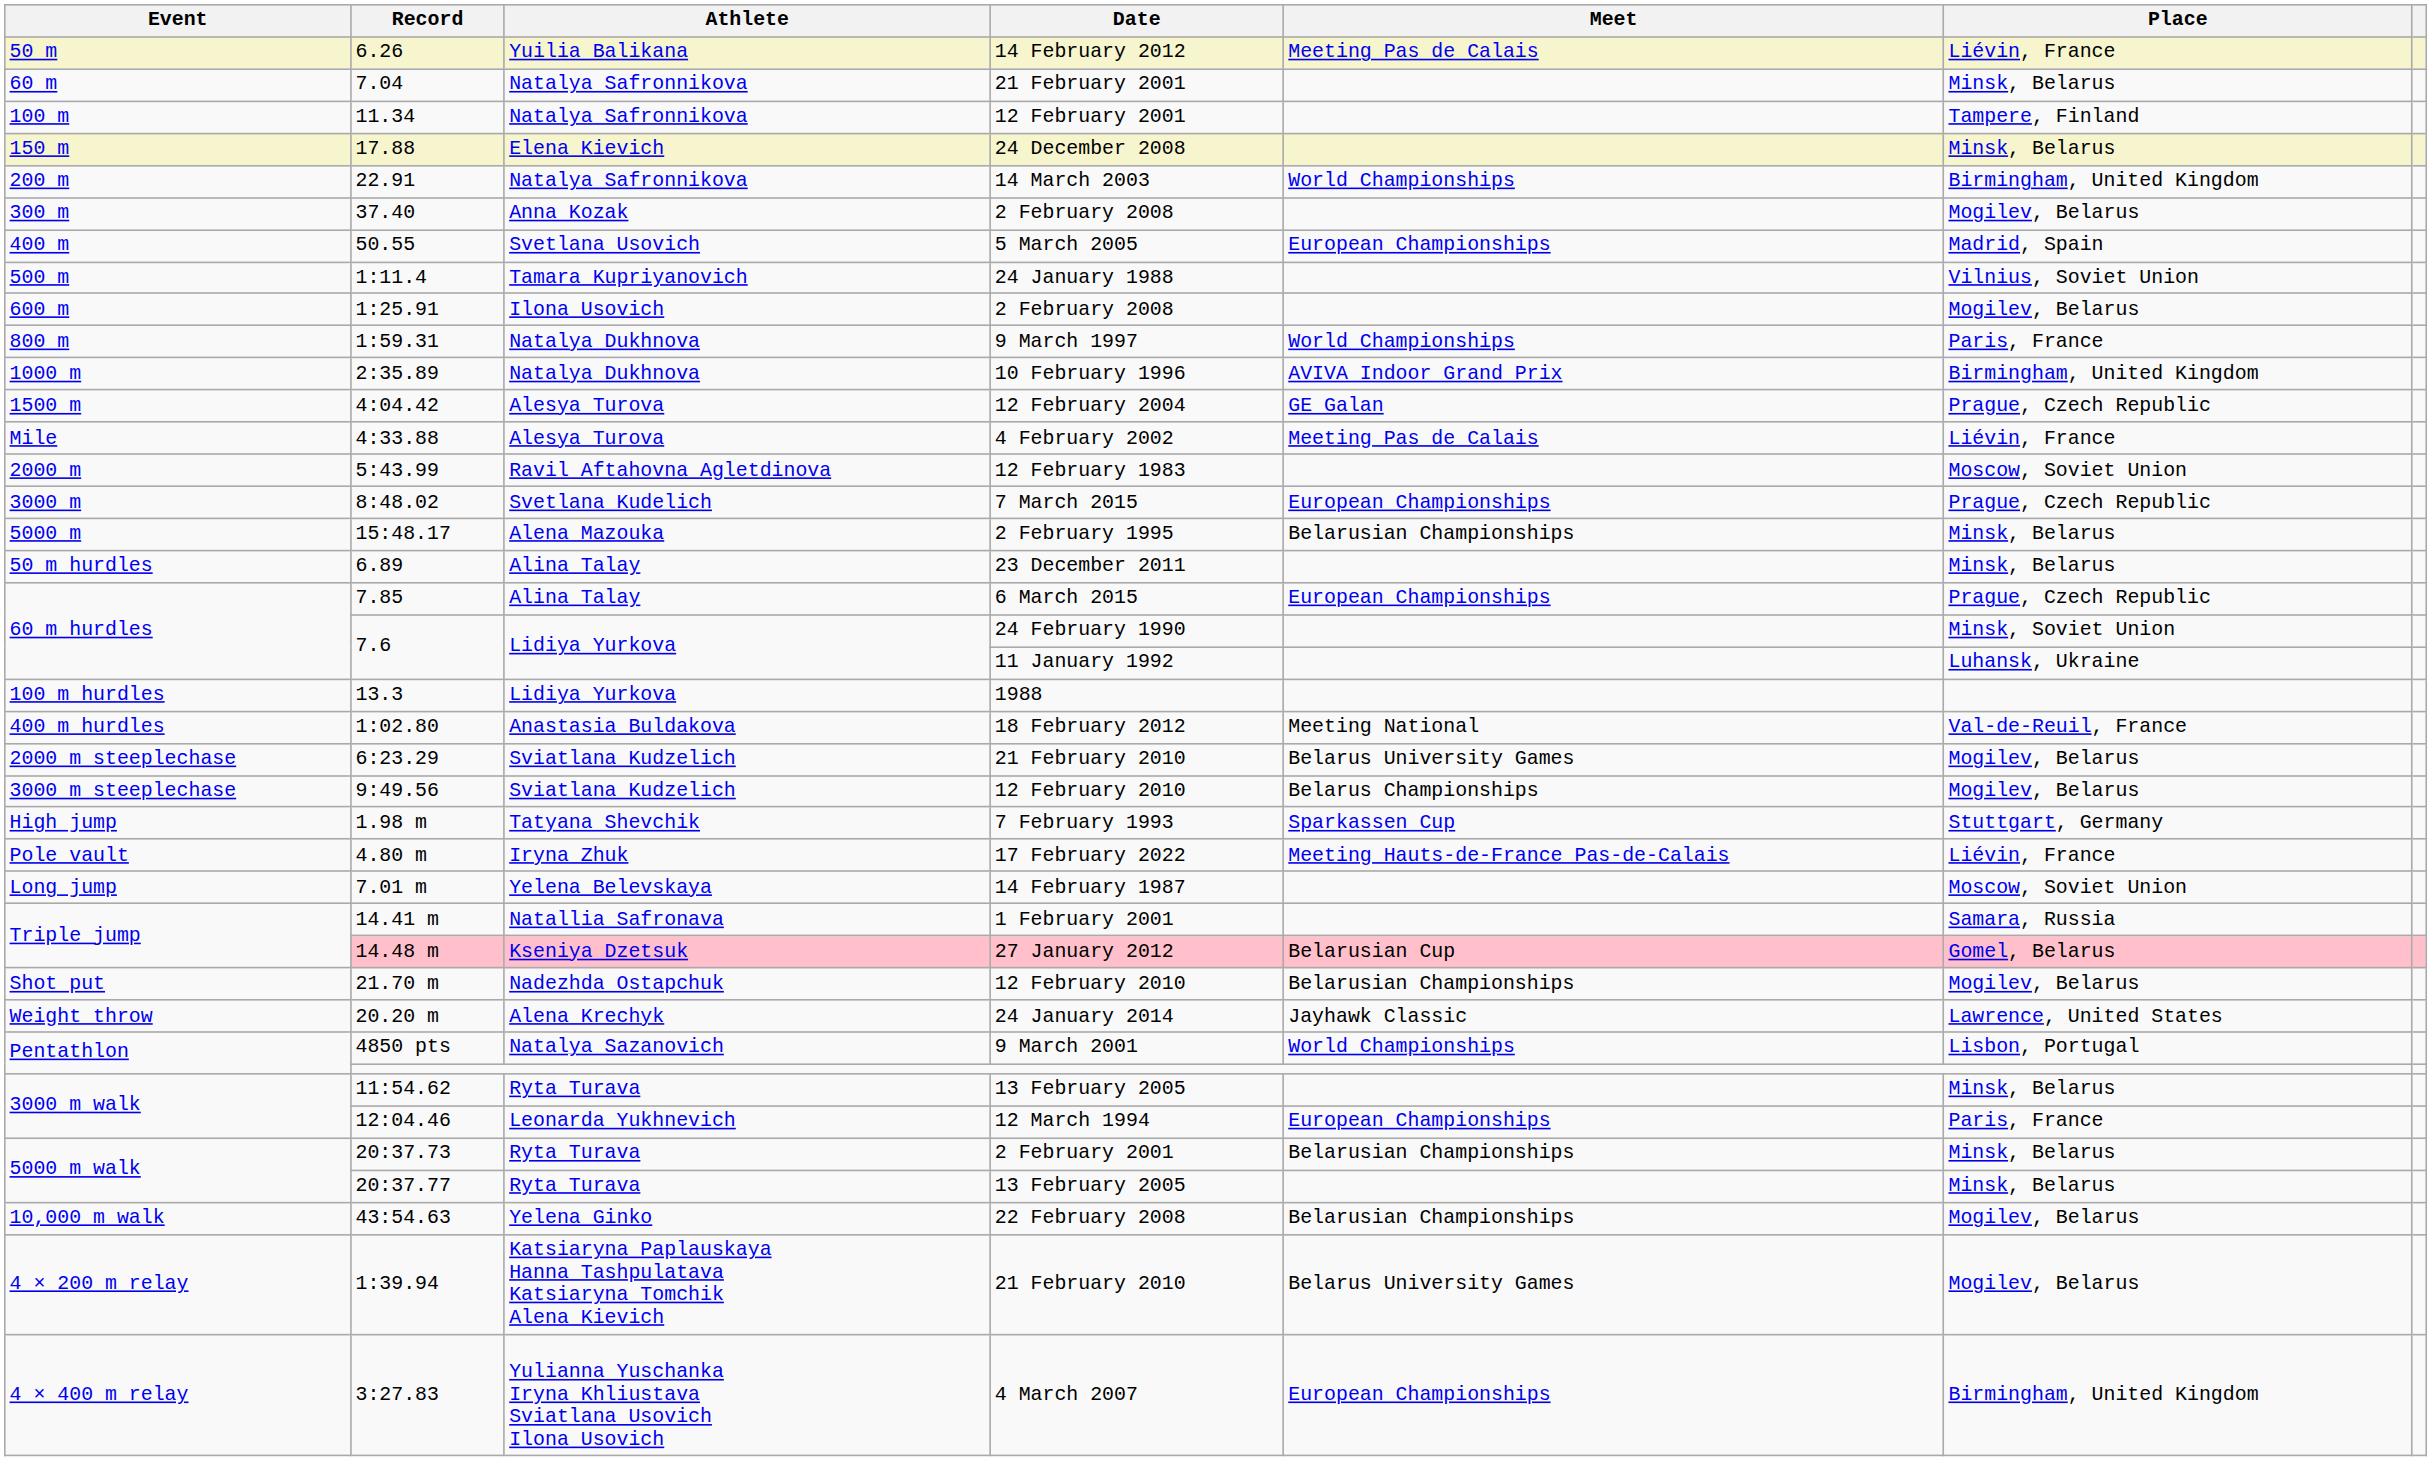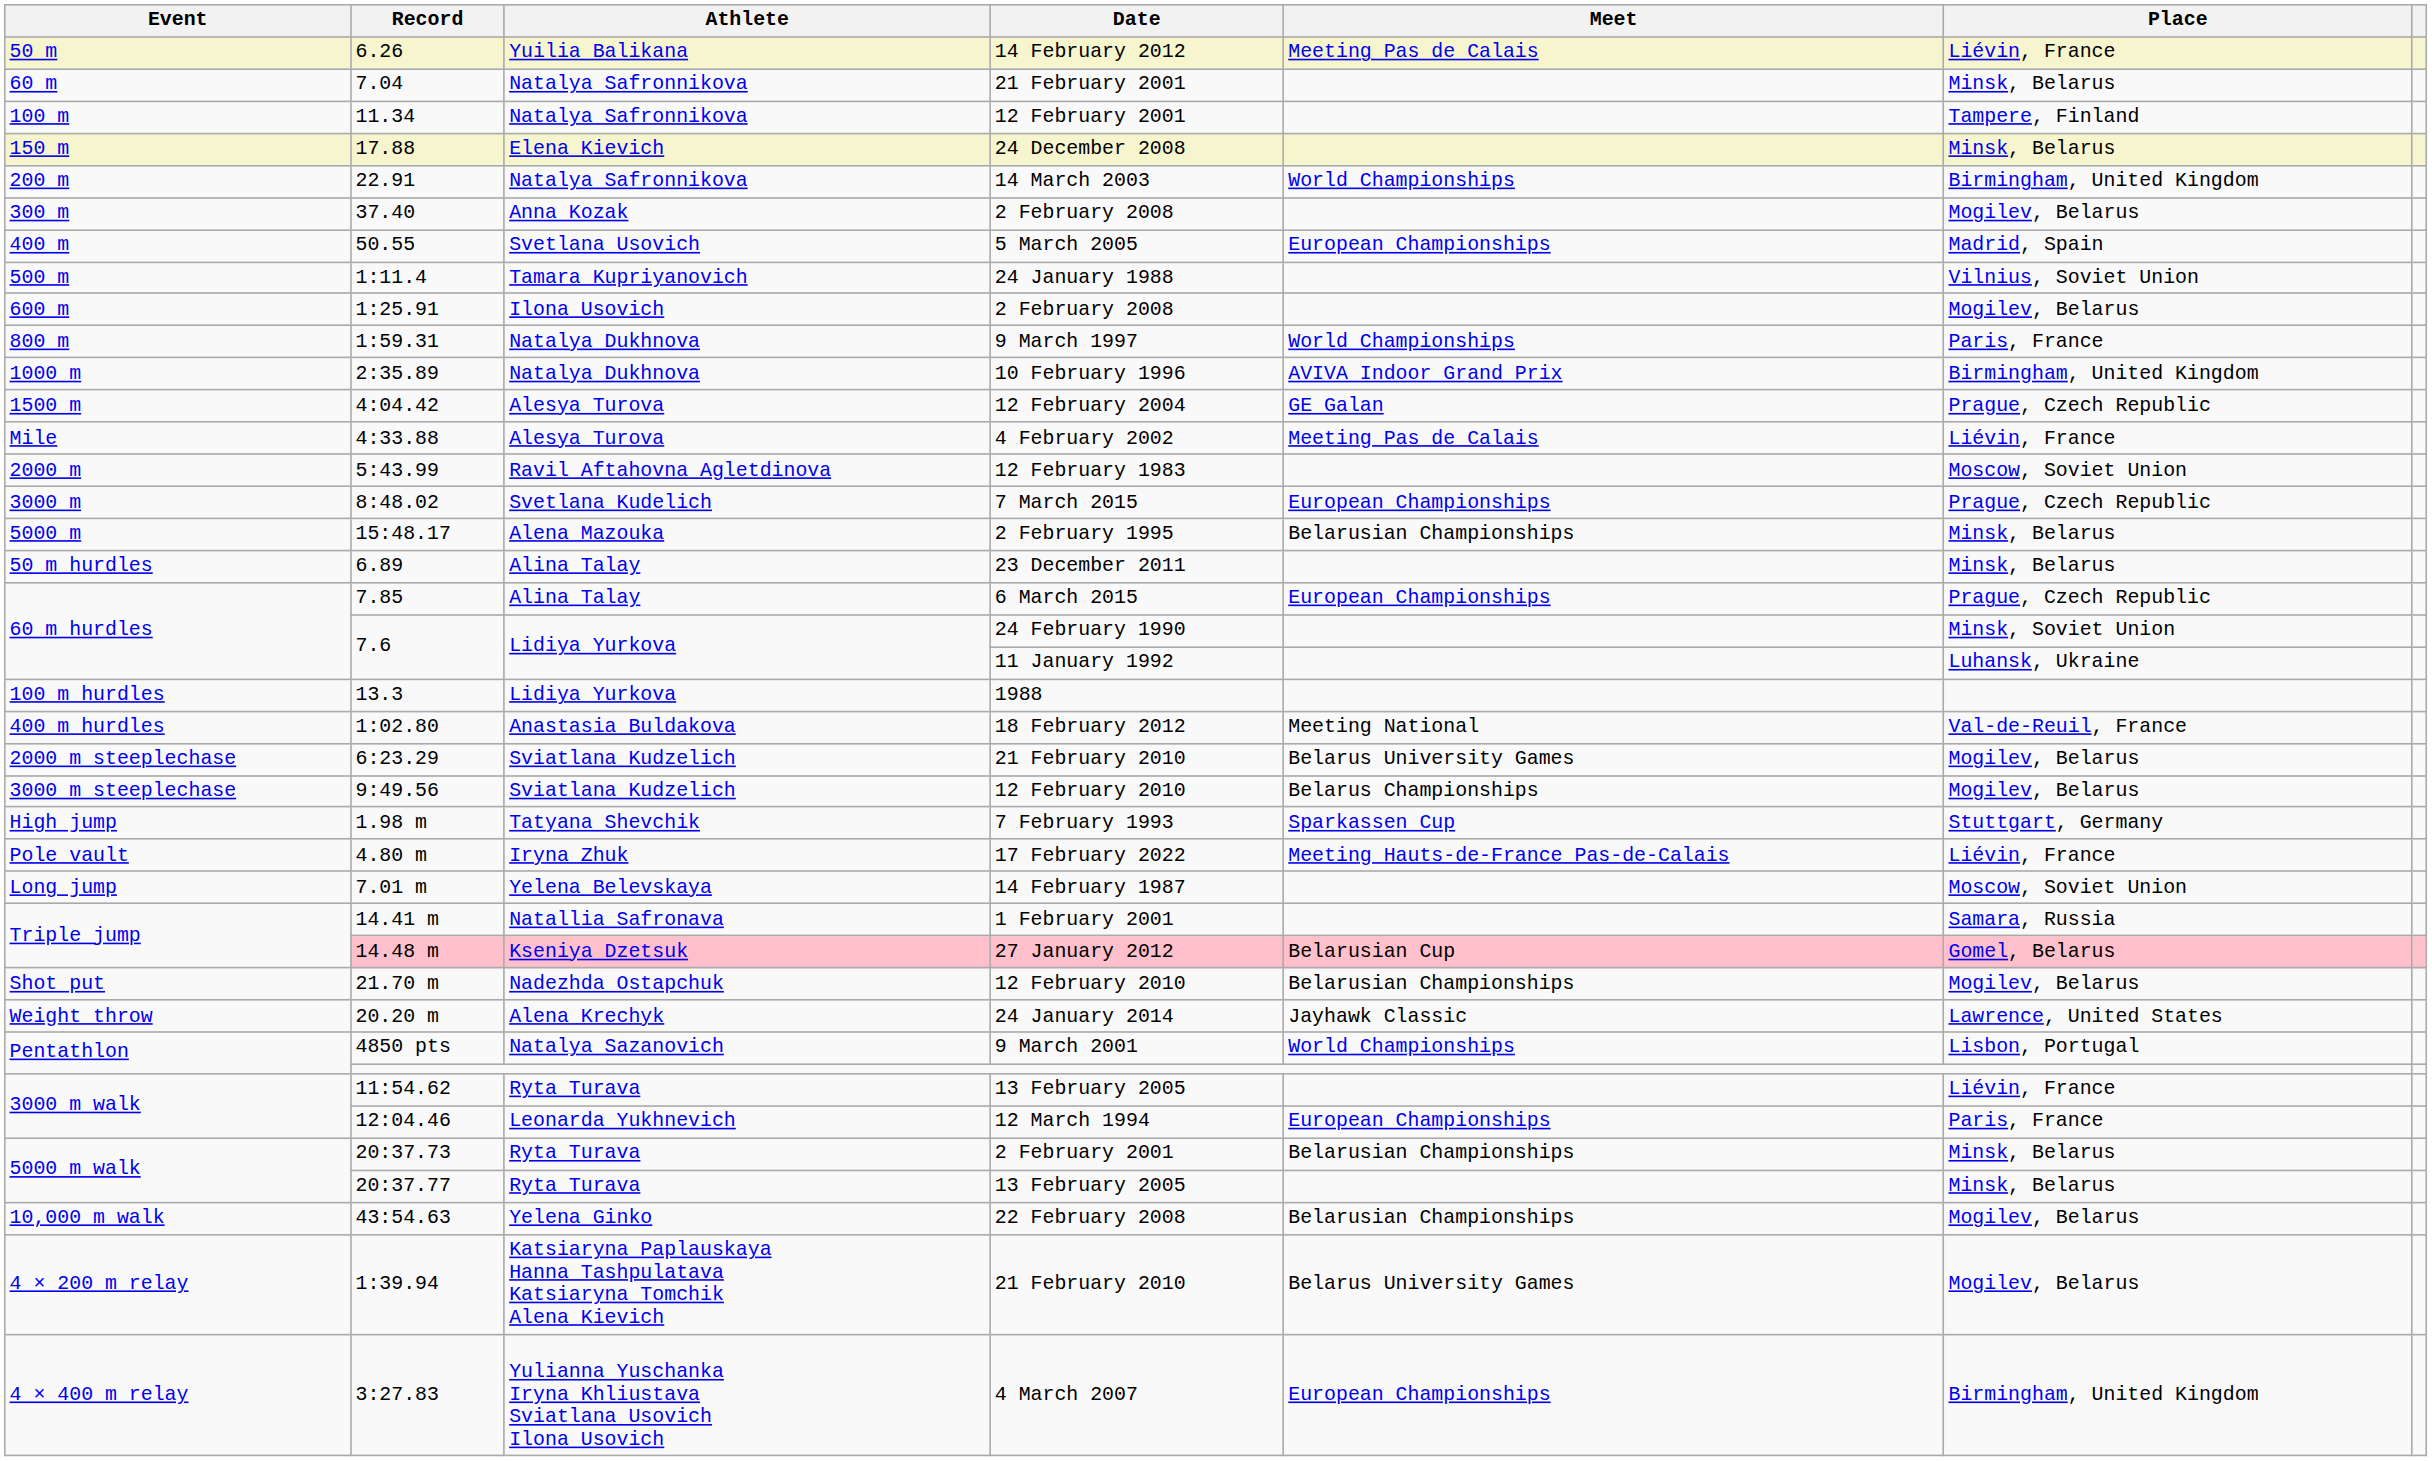11:54.62 / 13 February 2005 | Place: Minsk, Belarus -> Liévin, France
